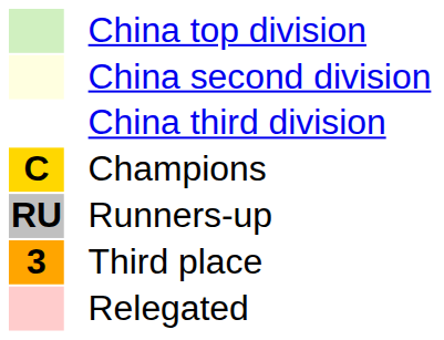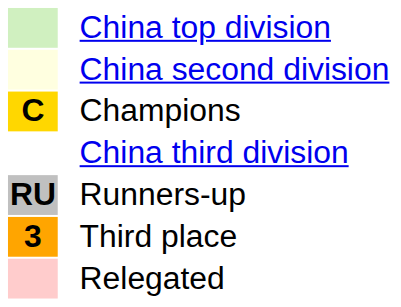rows swapped: China third division <-> Champions
